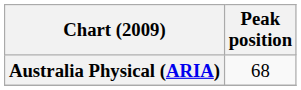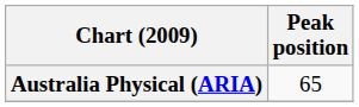Australia Physical (ARIA) | Peak position: 68 -> 65
